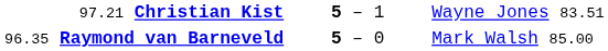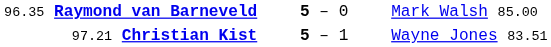rows swapped: 96.35 Raymond van Barneveld <-> 97.21 Christian Kist
